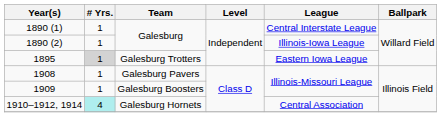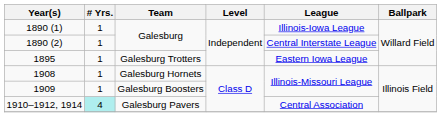1890 (1) | League: Central Interstate League -> Illinois-Iowa League
1890 (2) | League: Illinois-Iowa League -> Central Interstate League
1895 | # Yrs.: lightgrey background -> no background
1908 | Team: Galesburg Pavers -> Galesburg Hornets
1910–1912, 1914 | Team: Galesburg Hornets -> Galesburg Pavers
